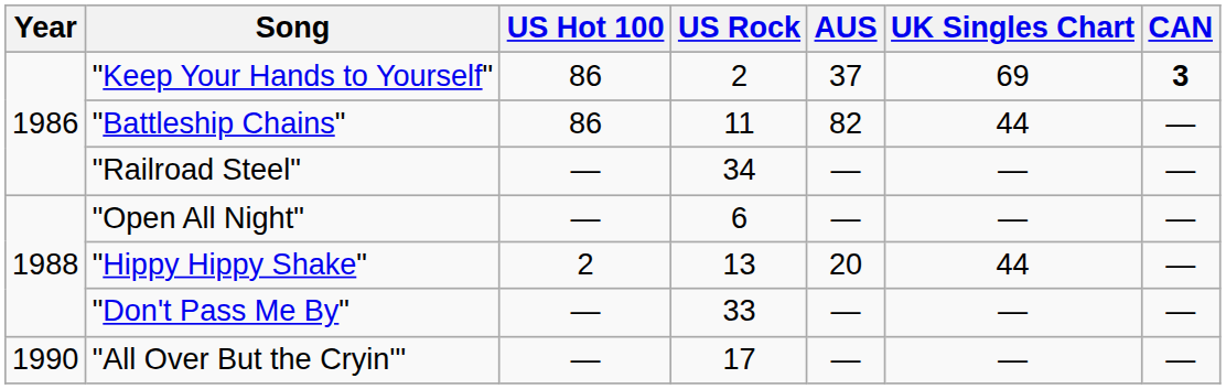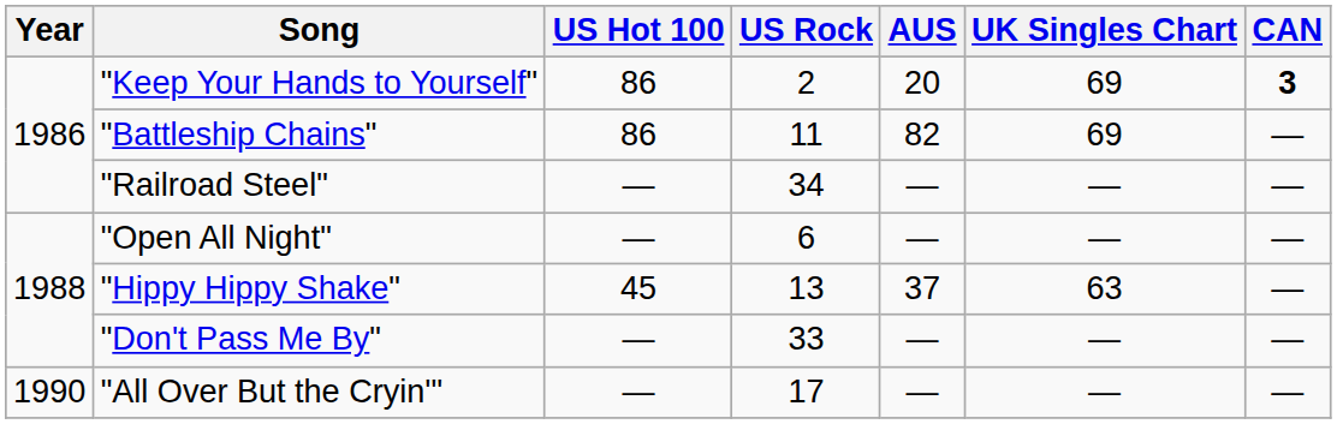"Keep Your Hands to Yourself" | AUS: 37 -> 20
"Battleship Chains" | UK Singles Chart: 44 -> 69
"Hippy Hippy Shake" | US Hot 100: 2 -> 45
"Hippy Hippy Shake" | AUS: 20 -> 37
"Hippy Hippy Shake" | UK Singles Chart: 44 -> 63
